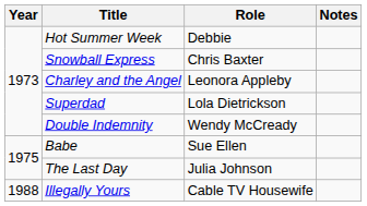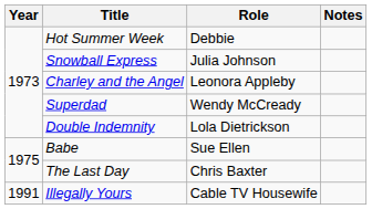Snowball Express | Role: Chris Baxter -> Julia Johnson
Superdad | Role: Lola Dietrickson -> Wendy McCready
Double Indemnity | Role: Wendy McCready -> Lola Dietrickson
The Last Day | Role: Julia Johnson -> Chris Baxter
Illegally Yours | Year: 1988 -> 1991
